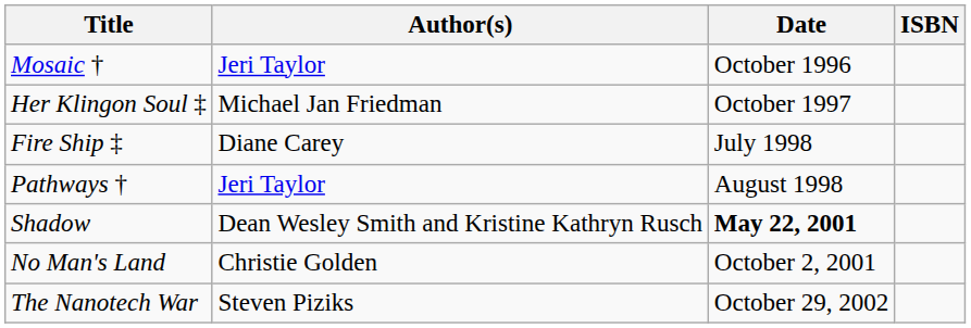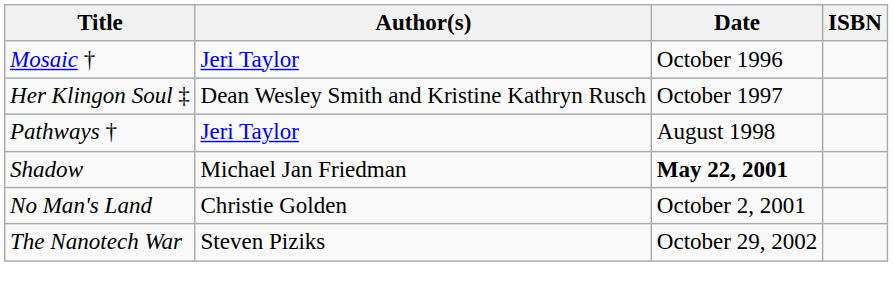Her Klingon Soul ‡ | Author(s): Michael Jan Friedman -> Dean Wesley Smith and Kristine Kathryn Rusch
- row: Fire Ship ‡ | Diane Carey | July 1998
Shadow | Author(s): Dean Wesley Smith and Kristine Kathryn Rusch -> Michael Jan Friedman
